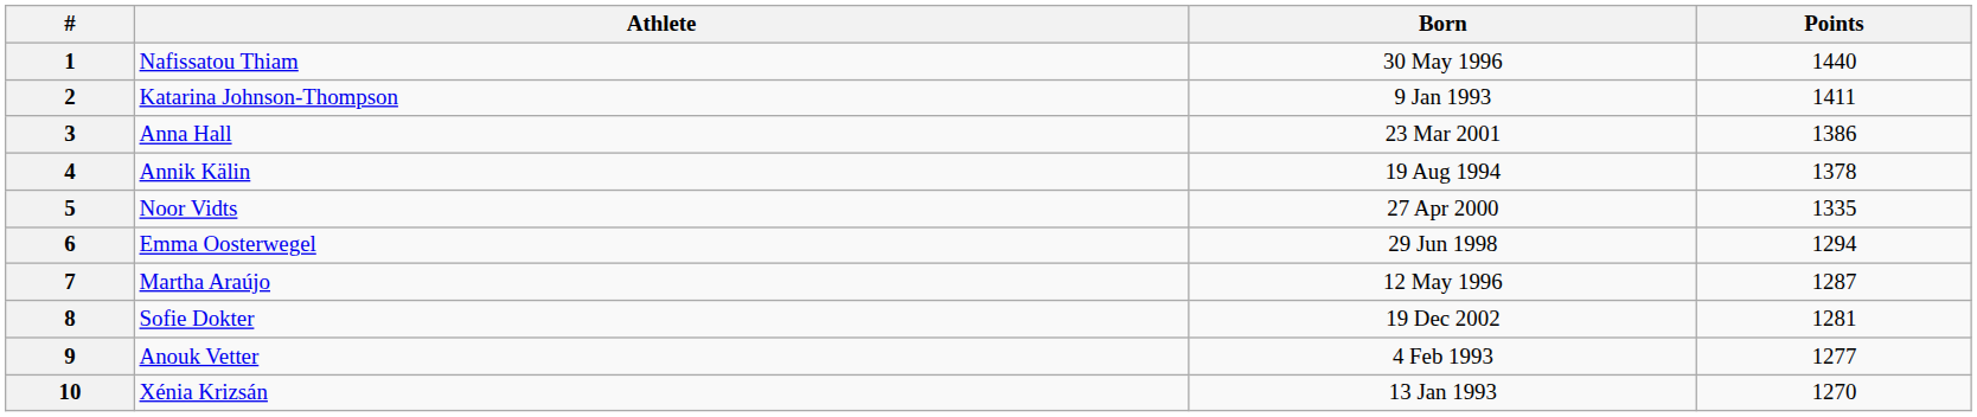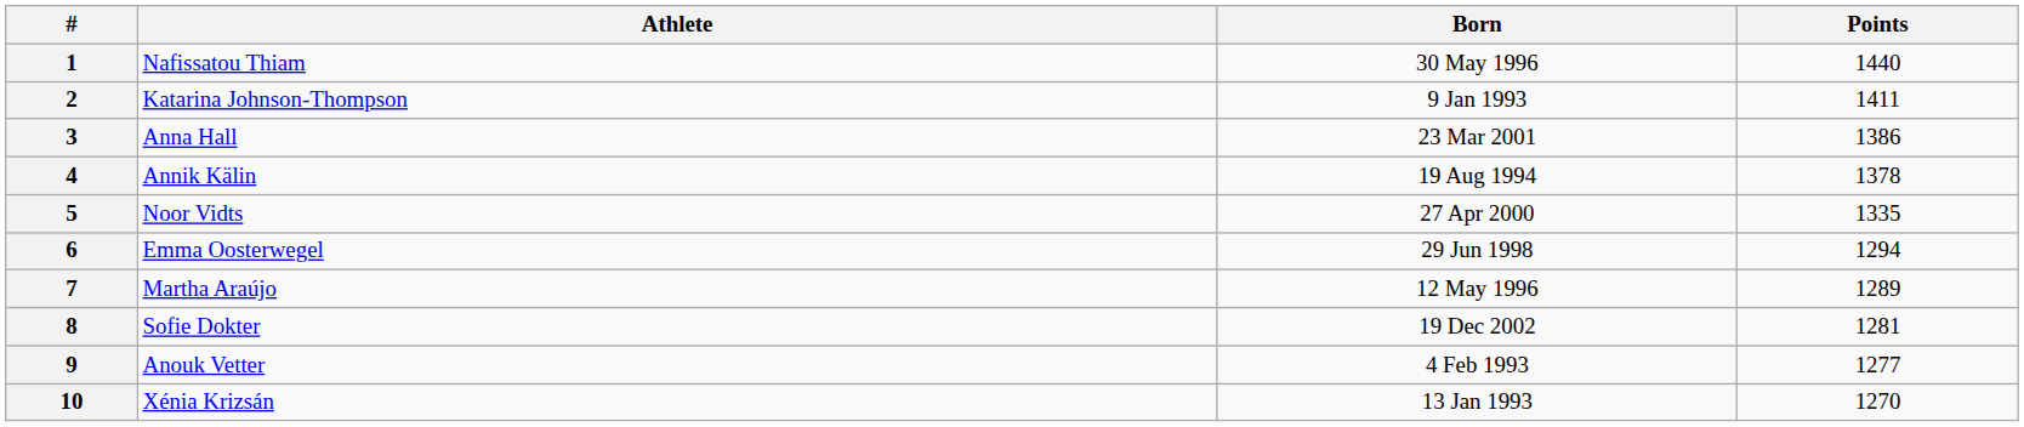7 | Points: 1287 -> 1289
